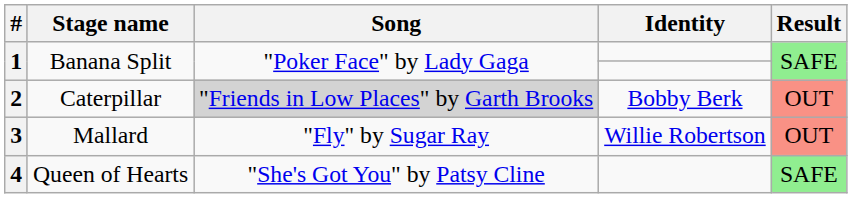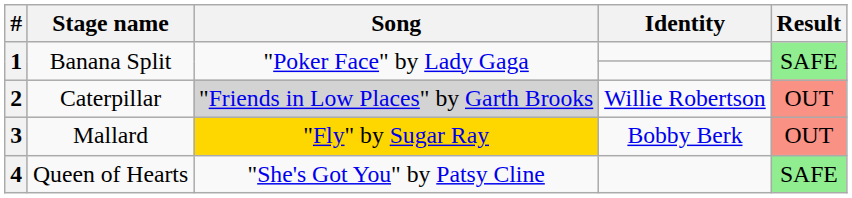2 | Identity: Bobby Berk -> Willie Robertson
3 | Song: no background -> gold background
3 | Identity: Willie Robertson -> Bobby Berk
